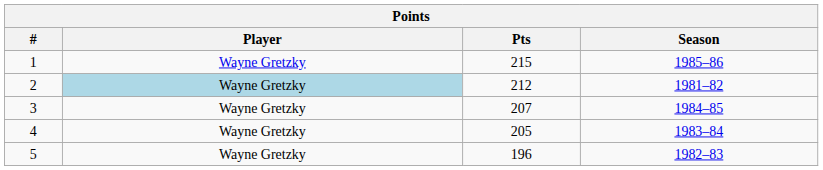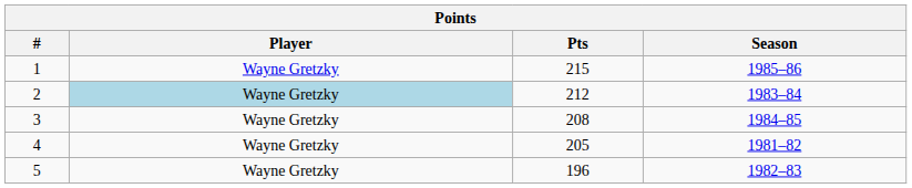2 | Season: 1981–82 -> 1983–84
3 | Pts: 207 -> 208
4 | Season: 1983–84 -> 1981–82
